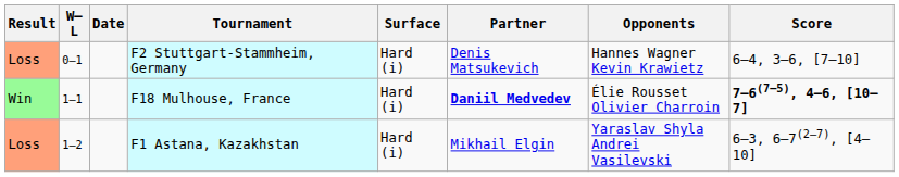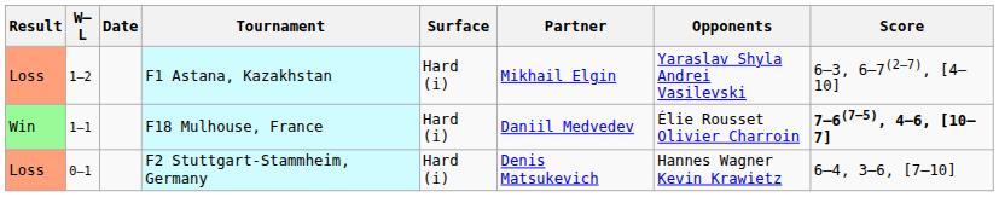rows swapped: F2 Stuttgart-Stammheim, Germany <-> F1 Astana, Kazakhstan
F18 Mulhouse, France | Partner: bold -> normal
